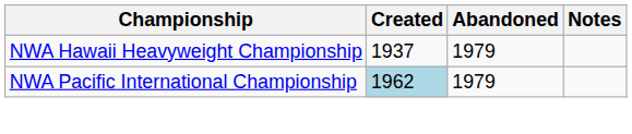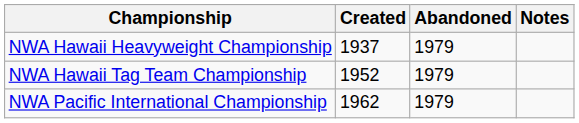+ row: NWA Hawaii Tag Team Championship | 1952 | 1979
NWA Pacific International Championship | Created: lightblue background -> no background
